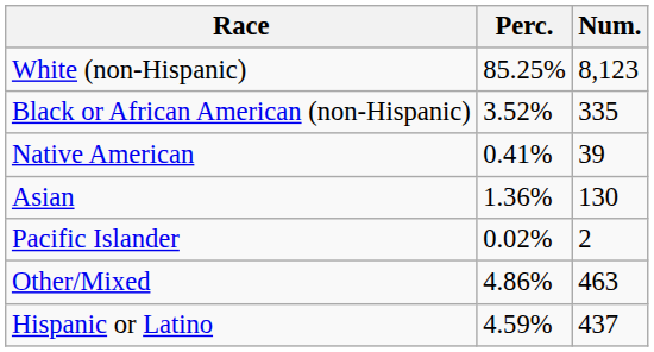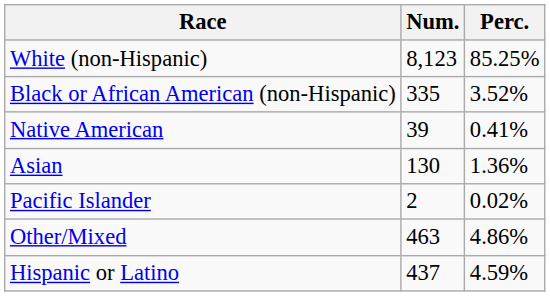columns swapped: Num. <-> Perc.
